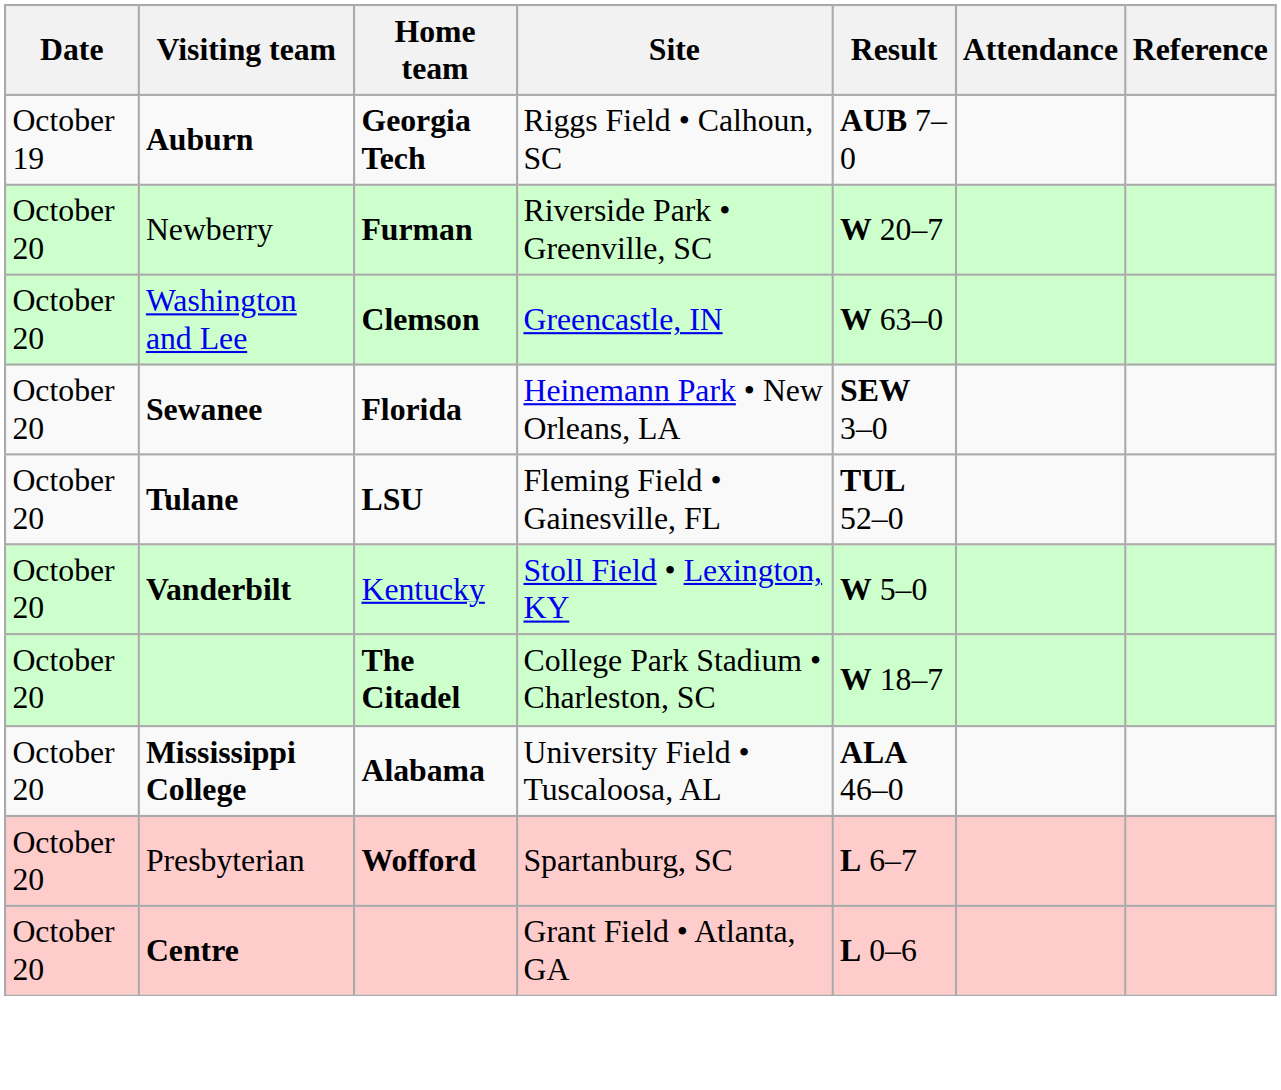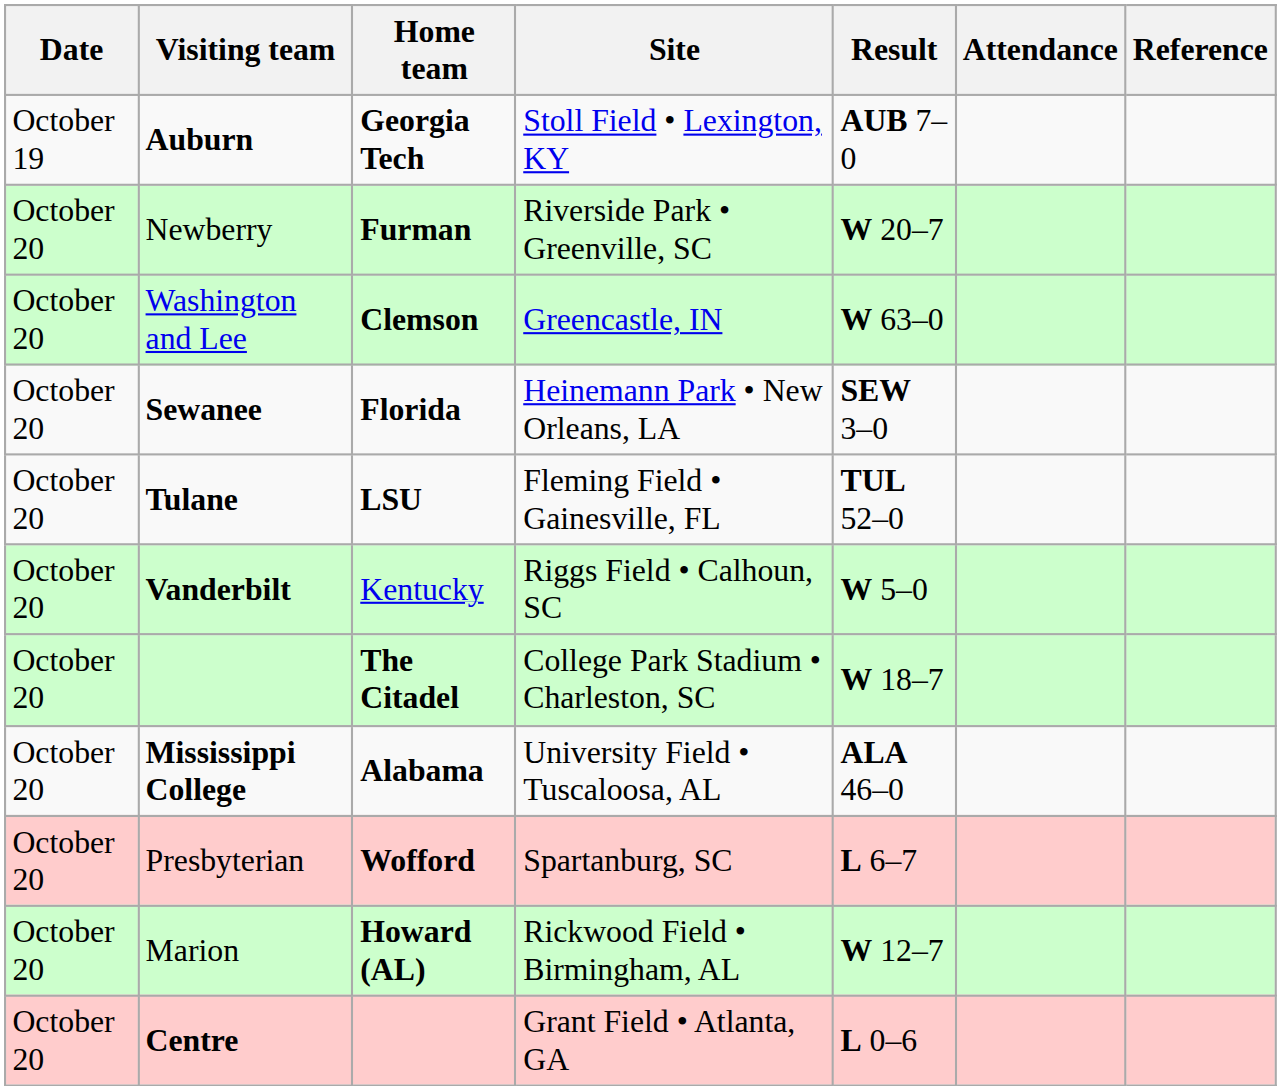Auburn | Site: Riggs Field • Calhoun, SC -> Stoll Field • Lexington, KY
Vanderbilt | Site: Stoll Field • Lexington, KY -> Riggs Field • Calhoun, SC
+ row: October 20 | Marion | Howard (AL) | Rickwood Field • Birmingham, AL | W 12–7
